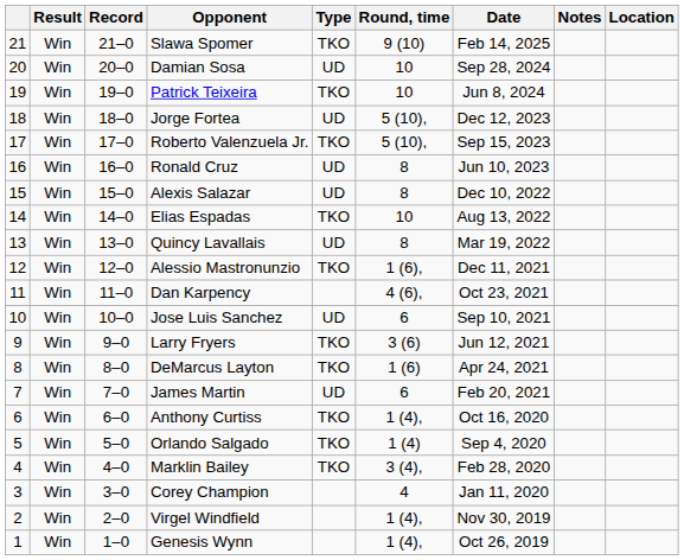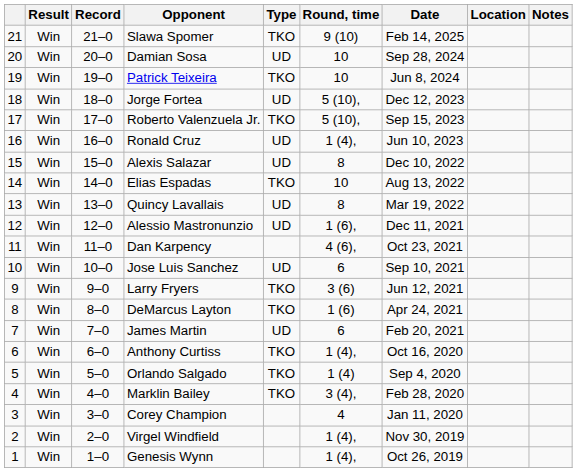columns swapped: Location <-> Notes
Ronald Cruz | Round, time: 8 -> 1 (4),
Alessio Mastronunzio | Type: TKO -> UD
